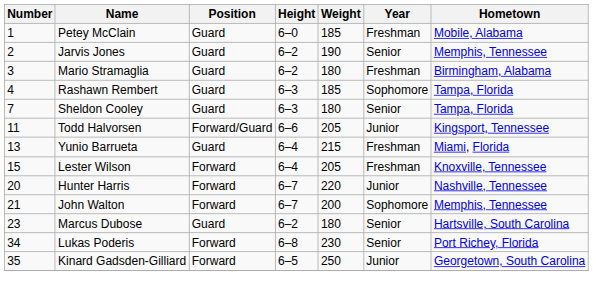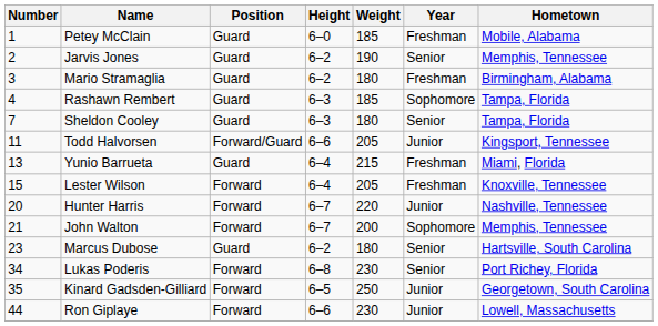+ row: 44 | Ron Giplaye | Forward | 6–6 | 230 | Junior | Lowell, Massachusetts
